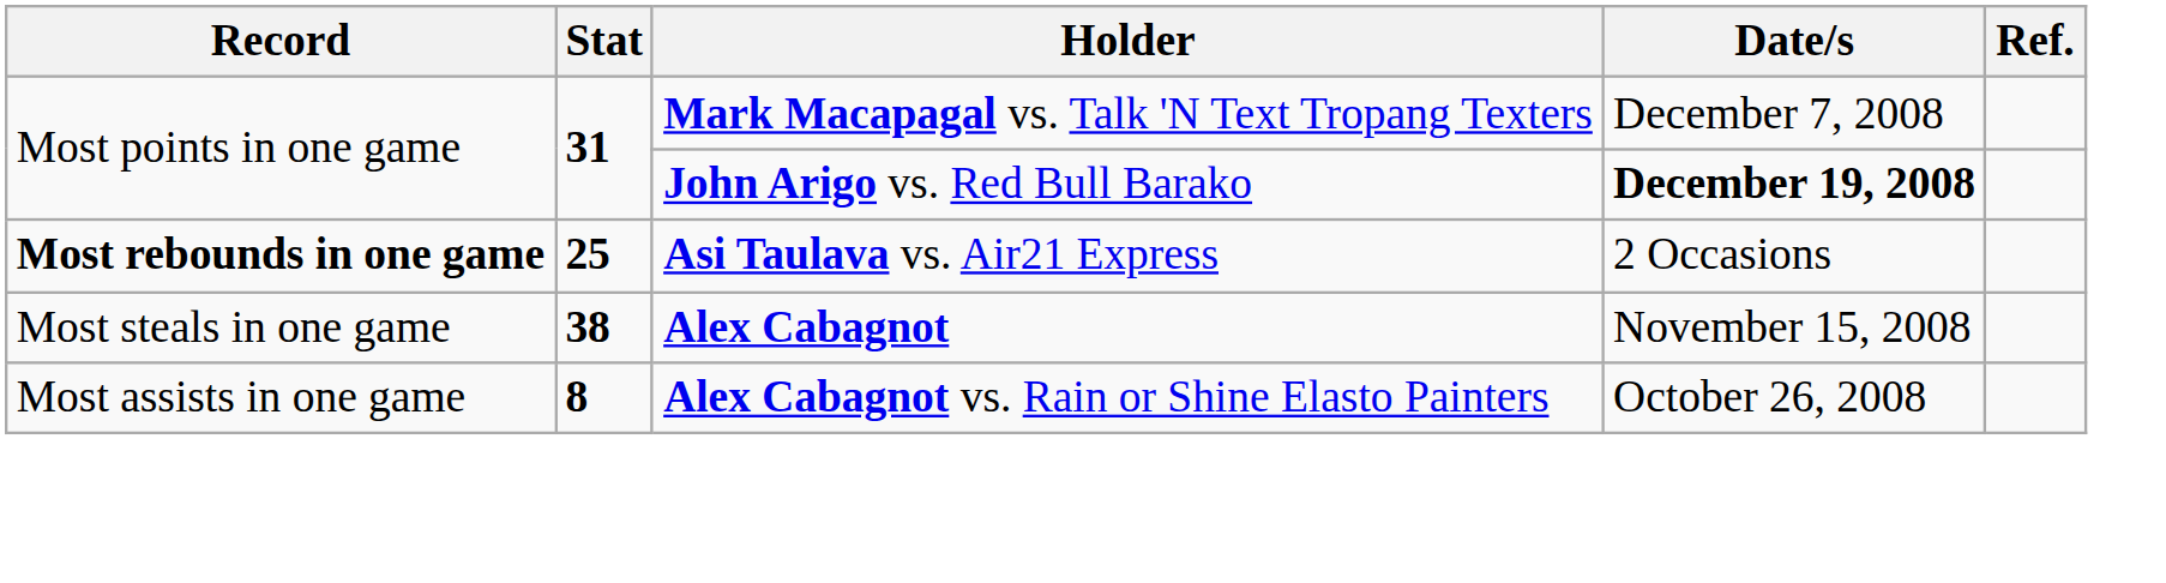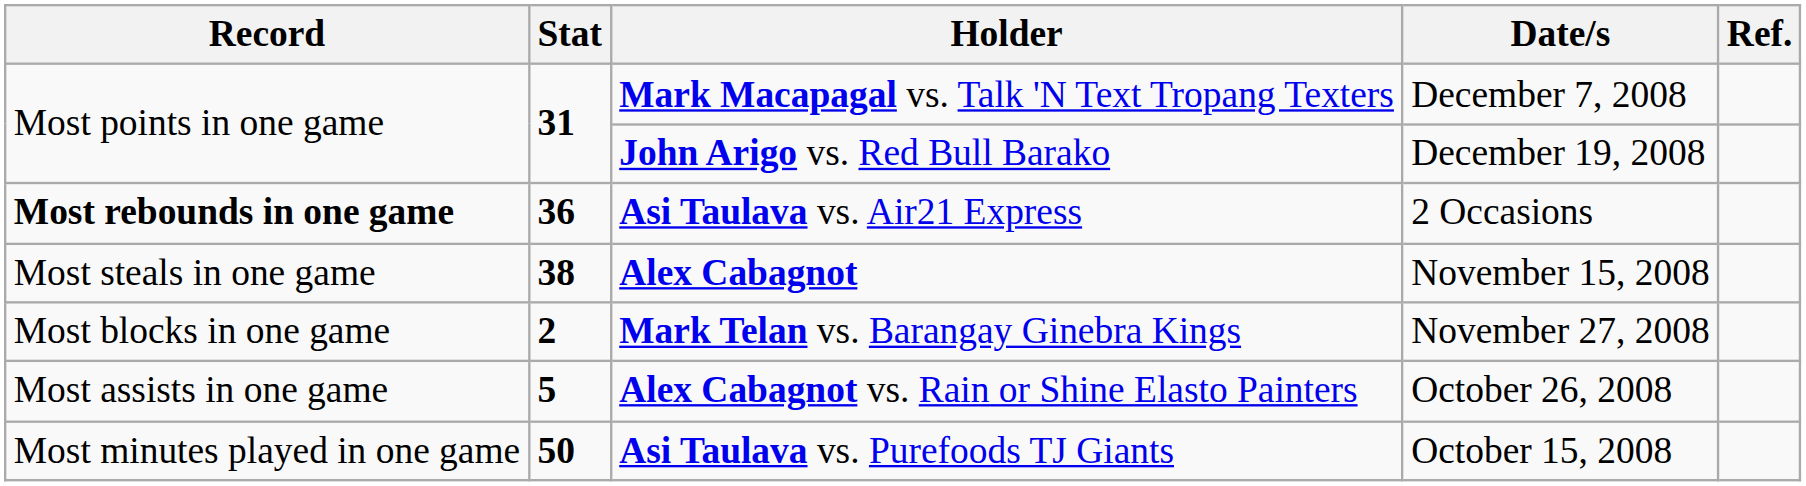John Arigo vs. Red Bull Barako | Date/s: bold -> normal
Asi Taulava vs. Air21 Express | Stat: 25 -> 36
+ row: Most blocks in one game | 2 | Mark Telan vs. Barangay Ginebra Kings | November 27, 2008
Alex Cabagnot vs. Rain or Shine Elasto Painters | Stat: 8 -> 5
+ row: Most minutes played in one game | 50 | Asi Taulava vs. Purefoods TJ Giants | October 15, 2008
